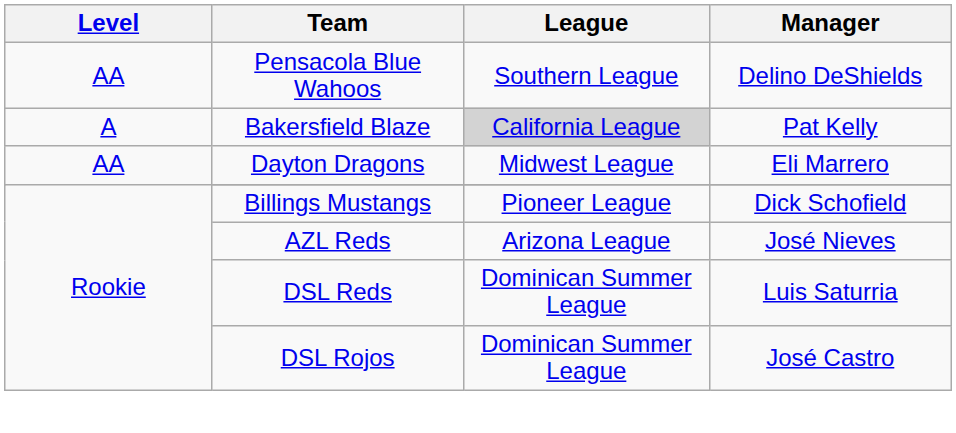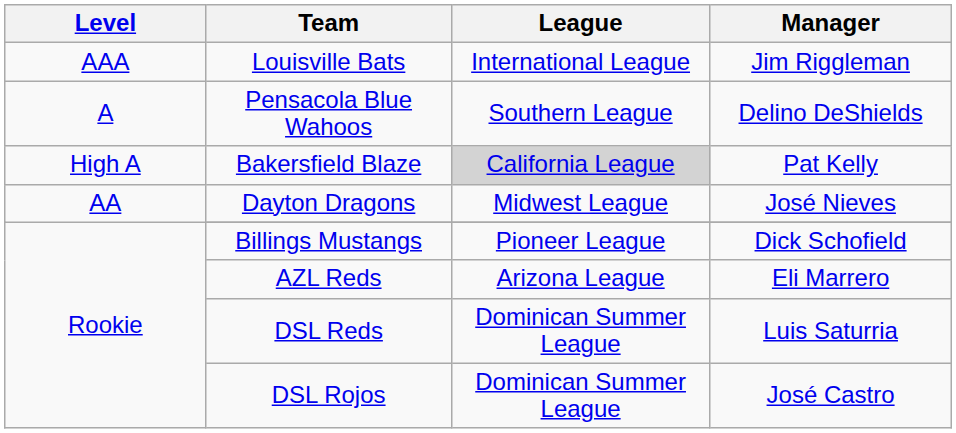+ row: AAA | Louisville Bats | International League | Jim Riggleman
Pensacola Blue Wahoos | Level: AA -> A
Bakersfield Blaze | Level: A -> High A
Dayton Dragons | Manager: Eli Marrero -> José Nieves
AZL Reds | Manager: José Nieves -> Eli Marrero
